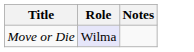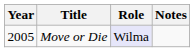+ column: Year | 2005
